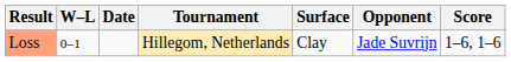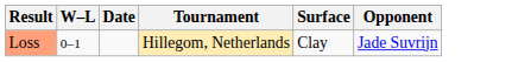- column: Score | 1–6, 1–6
